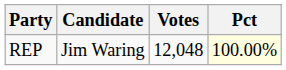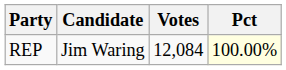REP | Votes: 12,048 -> 12,084
